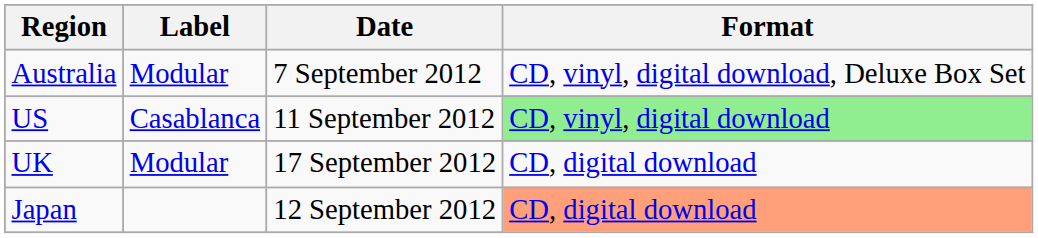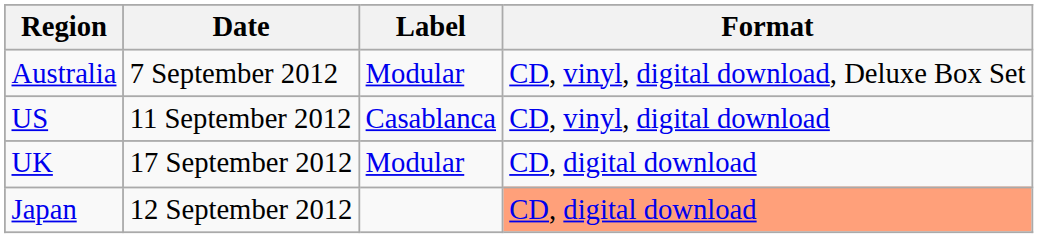columns swapped: Date <-> Label
US | Format: lightgreen background -> no background
